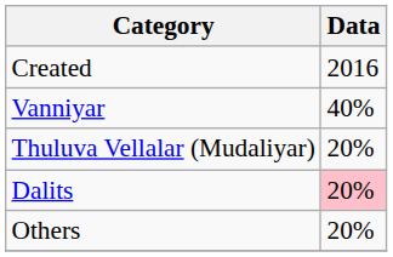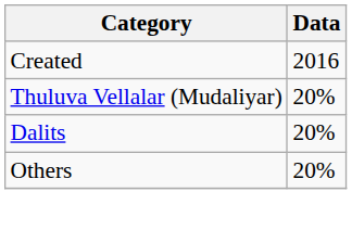- row: Vanniyar | 40%
Dalits | Data: pink background -> no background
